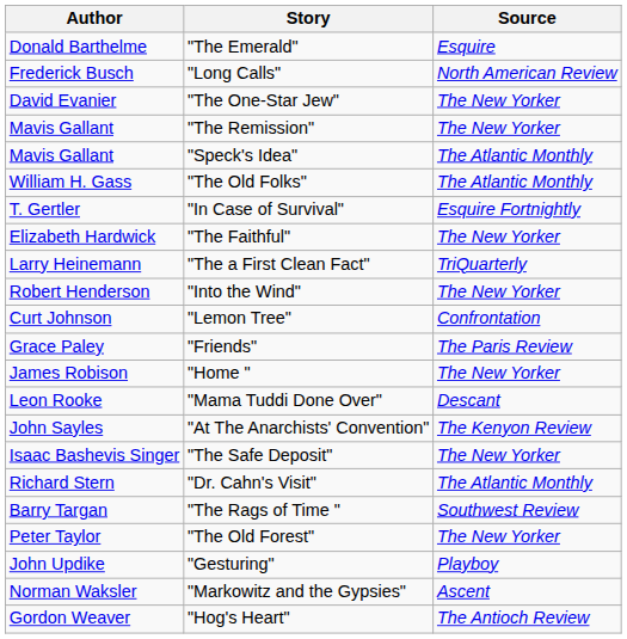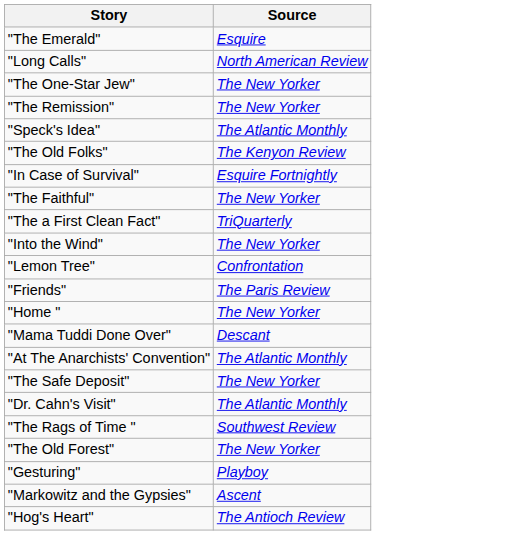- column: Author | Donald Barthelme | Frederick Busch | David Evanier | Mavis Gallant | Mavis Gallant | William H. Gass | T. Gertler | Elizabeth Hardwick | Larry Heinemann | Robert Henderson | Curt Johnson | Grace Paley | James Robison | Leon Rooke | John Sayles | Isaac Bashevis Singer | Richard Stern | Barry Targan | Peter Taylor | John Updike | Norman Waksler | Gordon Weaver
"The Old Folks" | Source: The Atlantic Monthly -> The Kenyon Review
"At The Anarchists' Convention" | Source: The Kenyon Review -> The Atlantic Monthly
